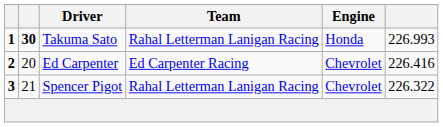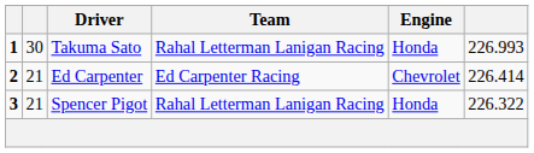Takuma Sato | column 2: bold -> normal
Ed Carpenter | column 2: 20 -> 21
Ed Carpenter | column 6: 226.416 -> 226.414
Spencer Pigot | Engine: Chevrolet -> Honda
